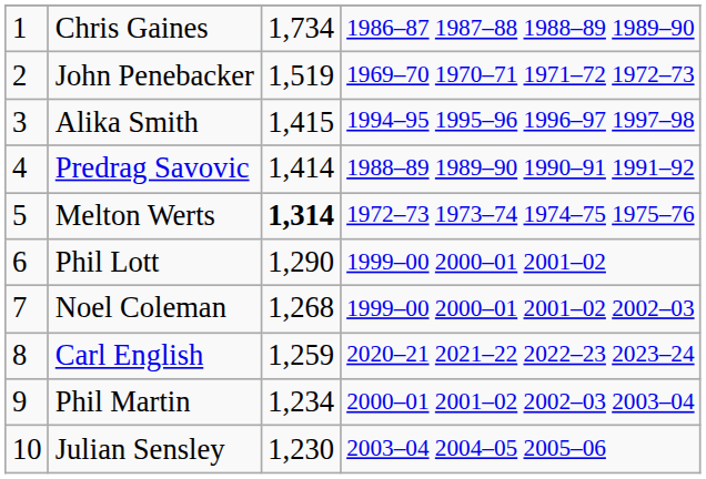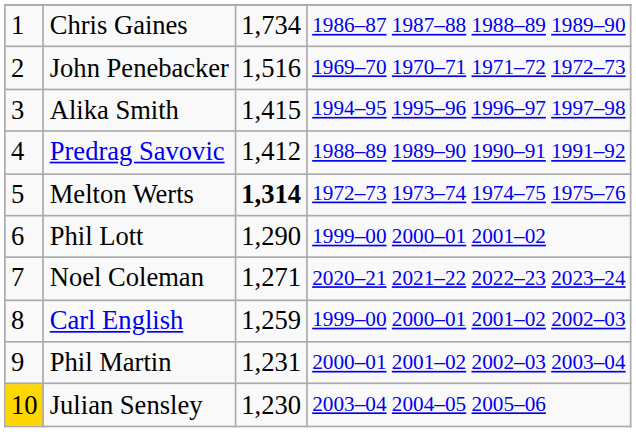John Penebacker | column 3: 1,519 -> 1,516
Predrag Savovic | column 3: 1,414 -> 1,412
Noel Coleman | column 3: 1,268 -> 1,271
Noel Coleman | column 4: 1999–00 2000–01 2001–02 2002–03 -> 2020–21 2021–22 2022–23 2023–24
Carl English | column 4: 2020–21 2021–22 2022–23 2023–24 -> 1999–00 2000–01 2001–02 2002–03
Phil Martin | column 3: 1,234 -> 1,231
Julian Sensley | column 1: no background -> gold background
